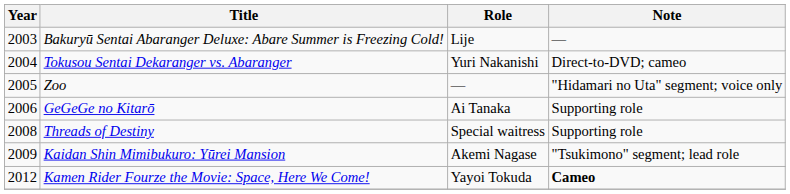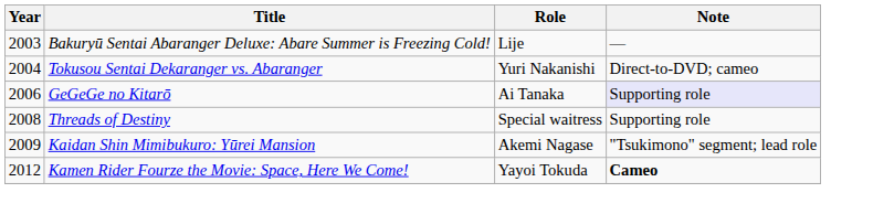- row: 2005 | Zoo | — | "Hidamari no Uta" segment; voice only
GeGeGe no Kitarō | Note: no background -> lavender background
